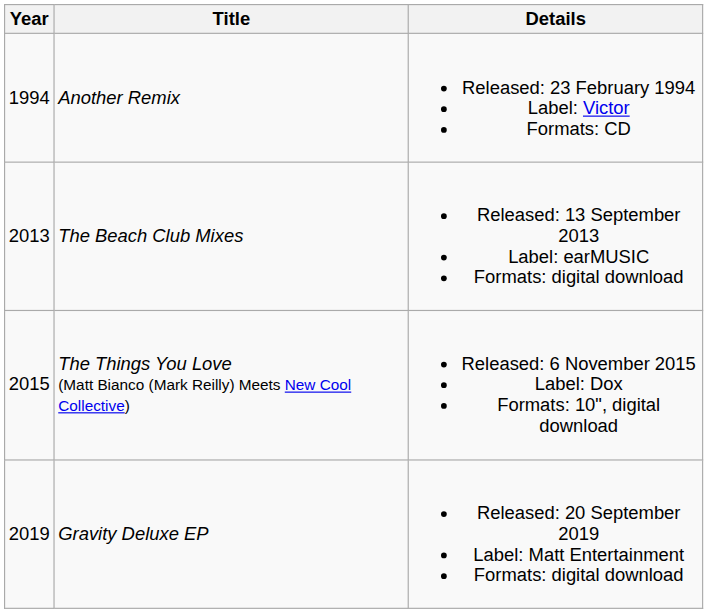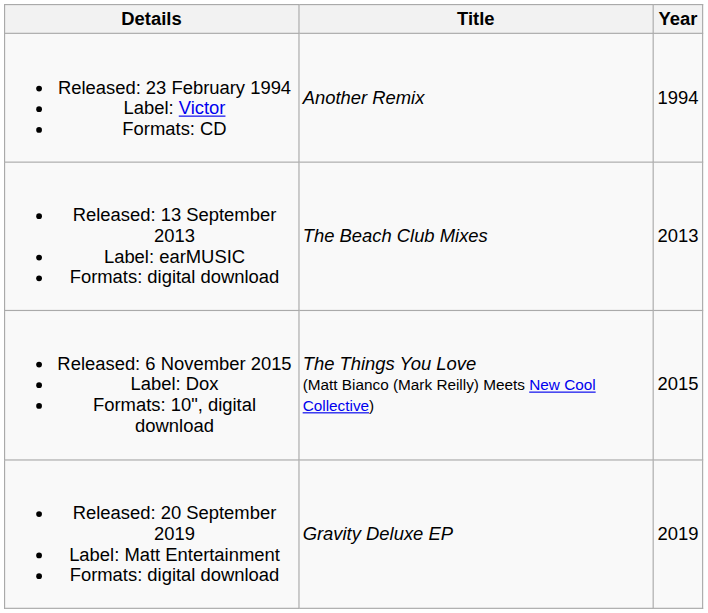columns swapped: Year <-> Details
